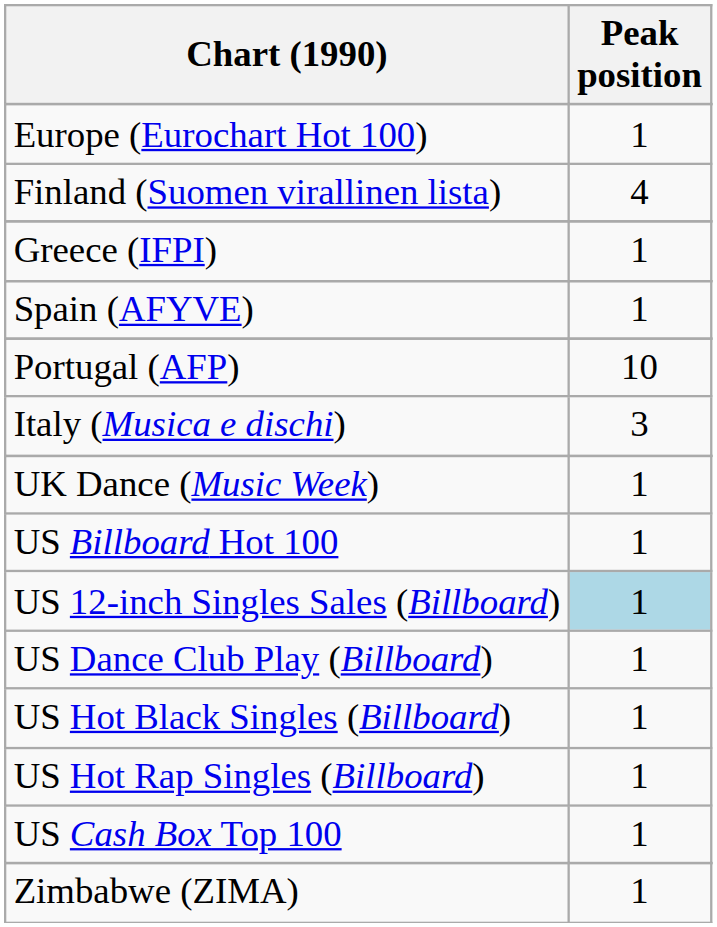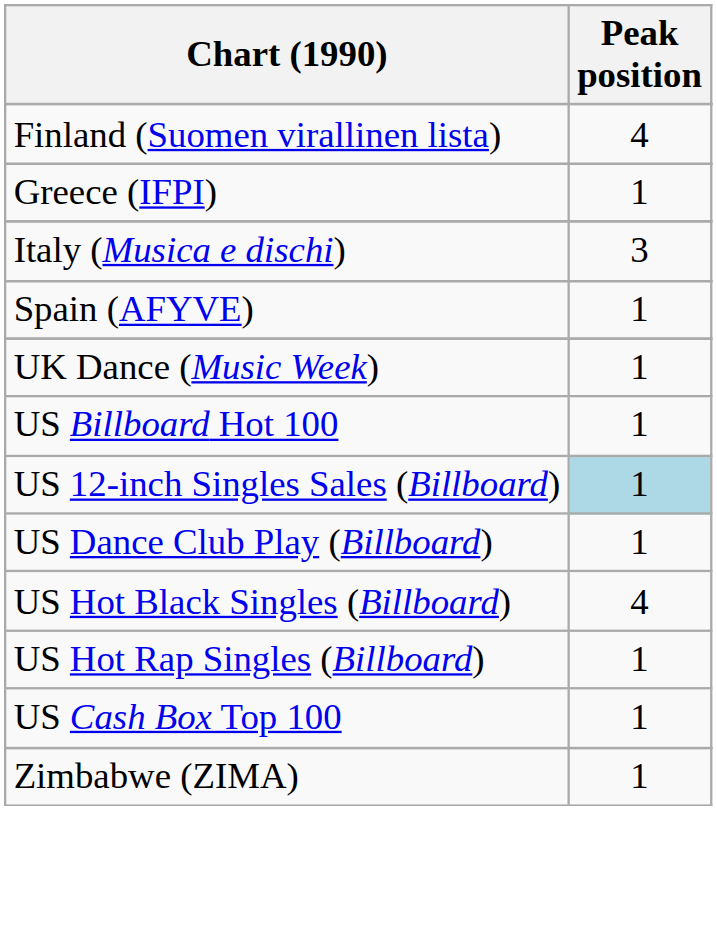- row: Europe (Eurochart Hot 100) | 1
rows swapped: Italy (Musica e dischi) <-> Spain (AFYVE)
- row: Portugal (AFP) | 10
US Hot Black Singles (Billboard) | Peak position: 1 -> 4
